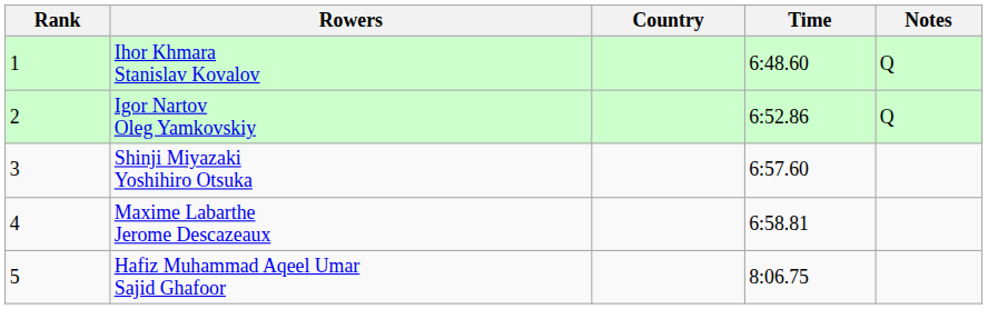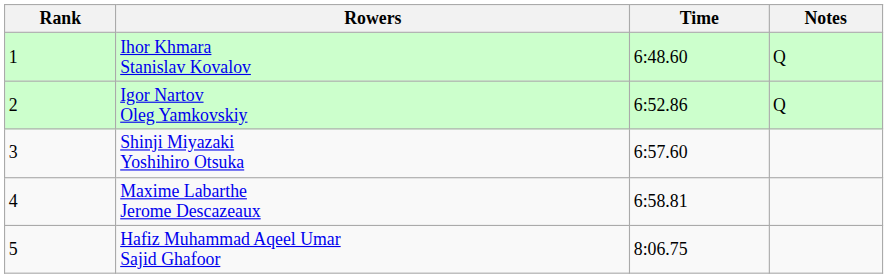- column: Country
